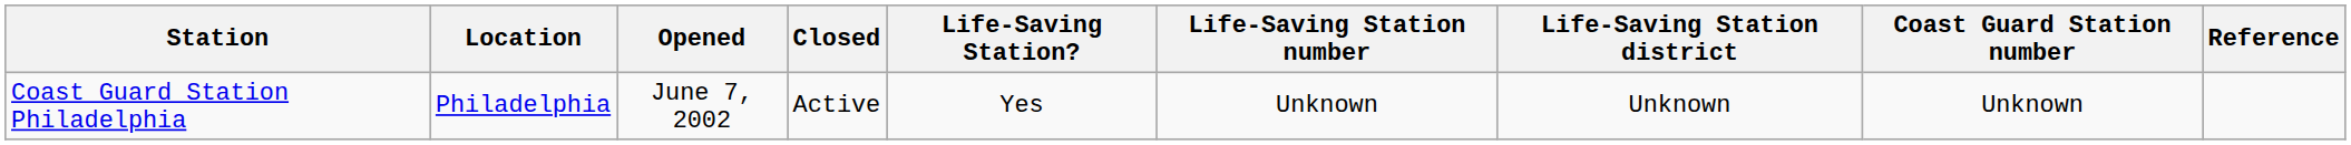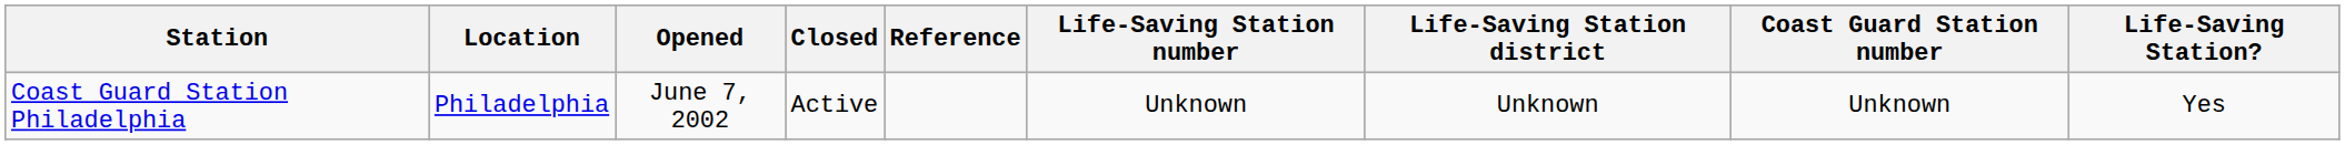columns swapped: Life-Saving Station? <-> Reference
